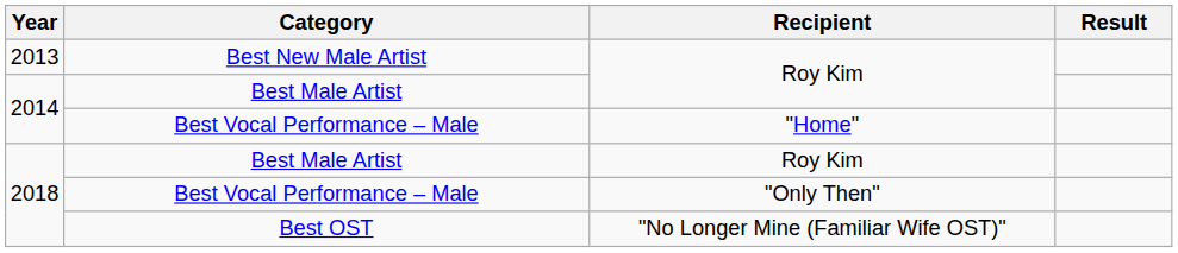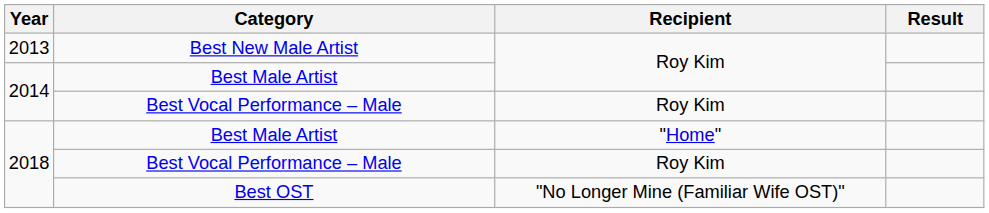2014 / Best Vocal Performance – Male | Recipient: "Home" -> Roy Kim
2018 / Best Male Artist | Recipient: Roy Kim -> "Home"
2018 / Best Vocal Performance – Male | Recipient: "Only Then" -> Roy Kim
